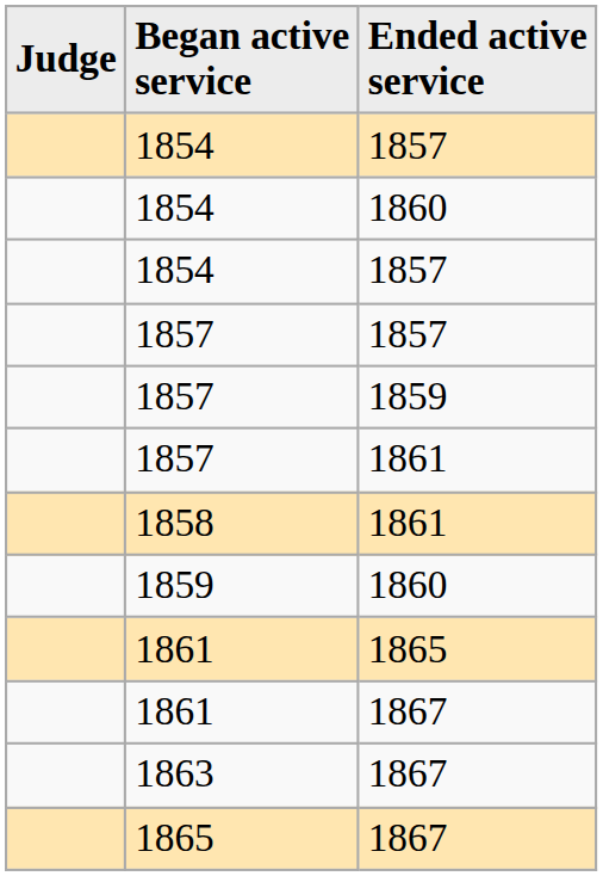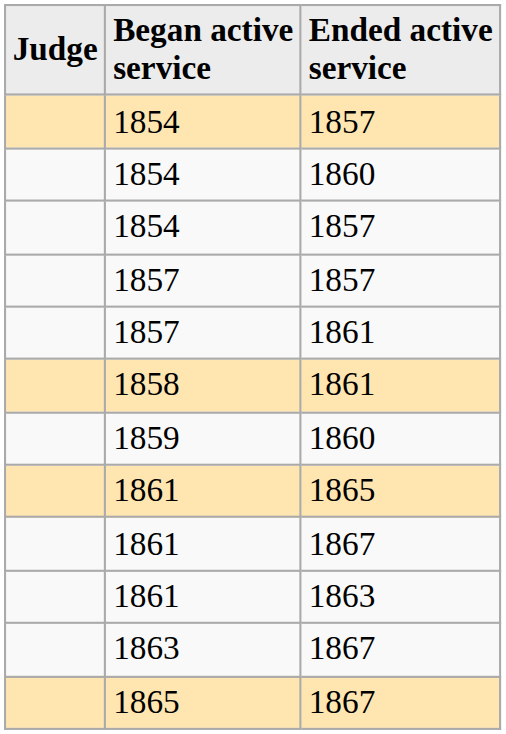- row: 1857 | 1859
+ row: 1861 | 1863
